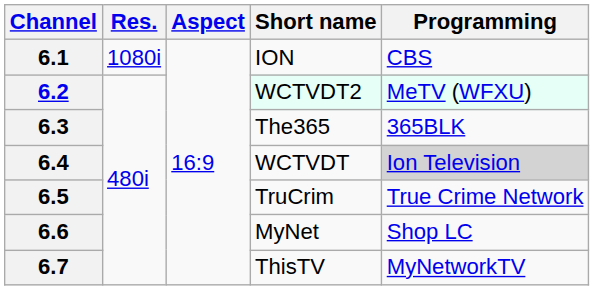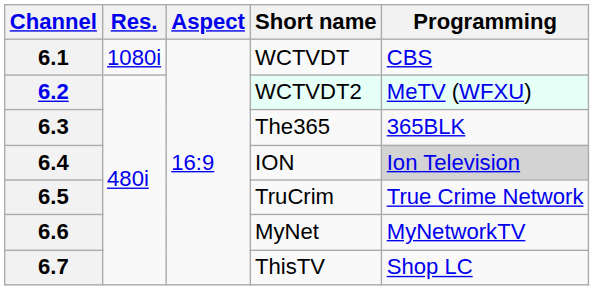6.1 | Short name: ION -> WCTVDT
6.4 | Short name: WCTVDT -> ION
6.6 | Programming: Shop LC -> MyNetworkTV
6.7 | Programming: MyNetworkTV -> Shop LC
